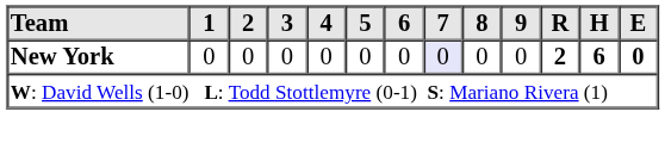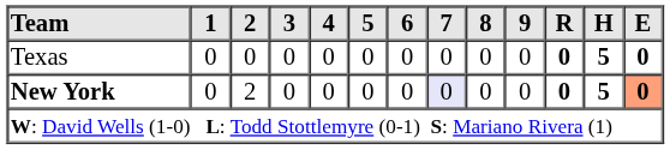+ row: Texas | 0 | 0 | 0 | 0 | 0 | 0 | 0 | 0 | 0 | 0 | 5 | 0
New York | 2: 0 -> 2
New York | R: 2 -> 0
New York | H: 6 -> 5
New York | E: no background -> lightsalmon background
